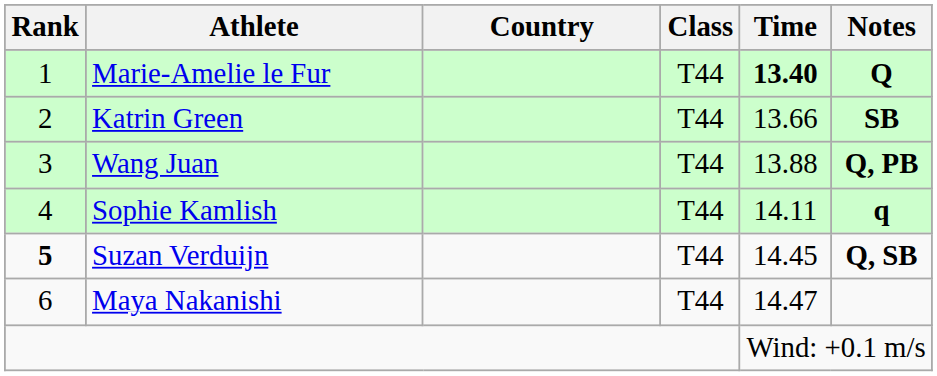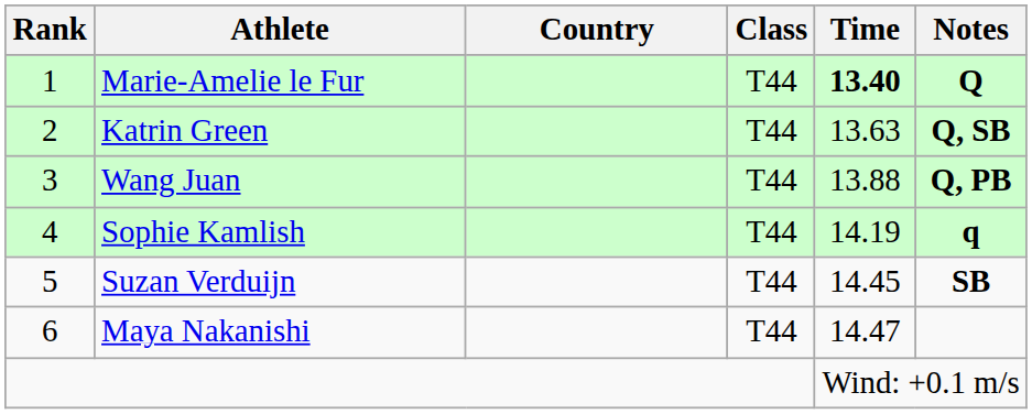Katrin Green | Time: 13.66 -> 13.63
Katrin Green | Notes: SB -> Q, SB
Sophie Kamlish | Time: 14.11 -> 14.19
Suzan Verduijn | Rank: bold -> normal
Suzan Verduijn | Notes: Q, SB -> SB
